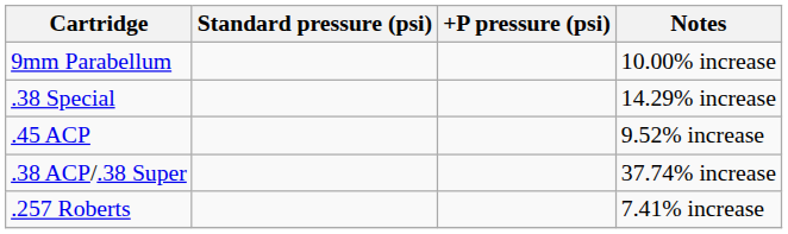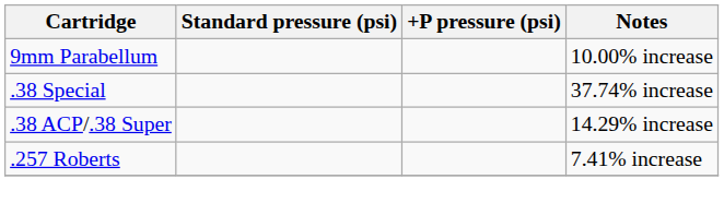.38 Special | Notes: 14.29% increase -> 37.74% increase
- row: .45 ACP | 9.52% increase
.38 ACP/.38 Super | Notes: 37.74% increase -> 14.29% increase
